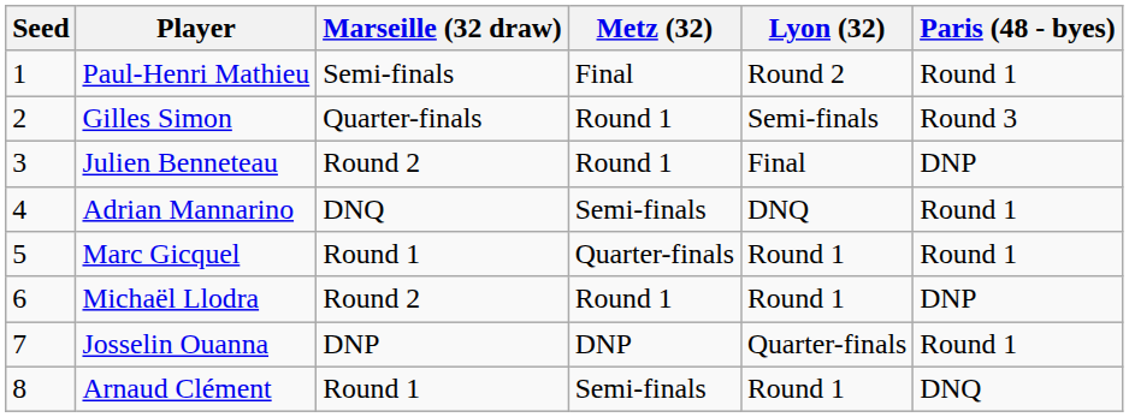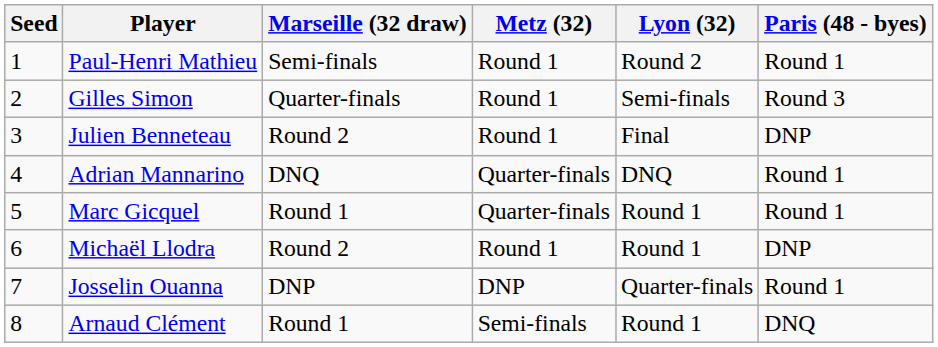Paul-Henri Mathieu | Metz (32): Final -> Round 1
Adrian Mannarino | Metz (32): Semi-finals -> Quarter-finals
